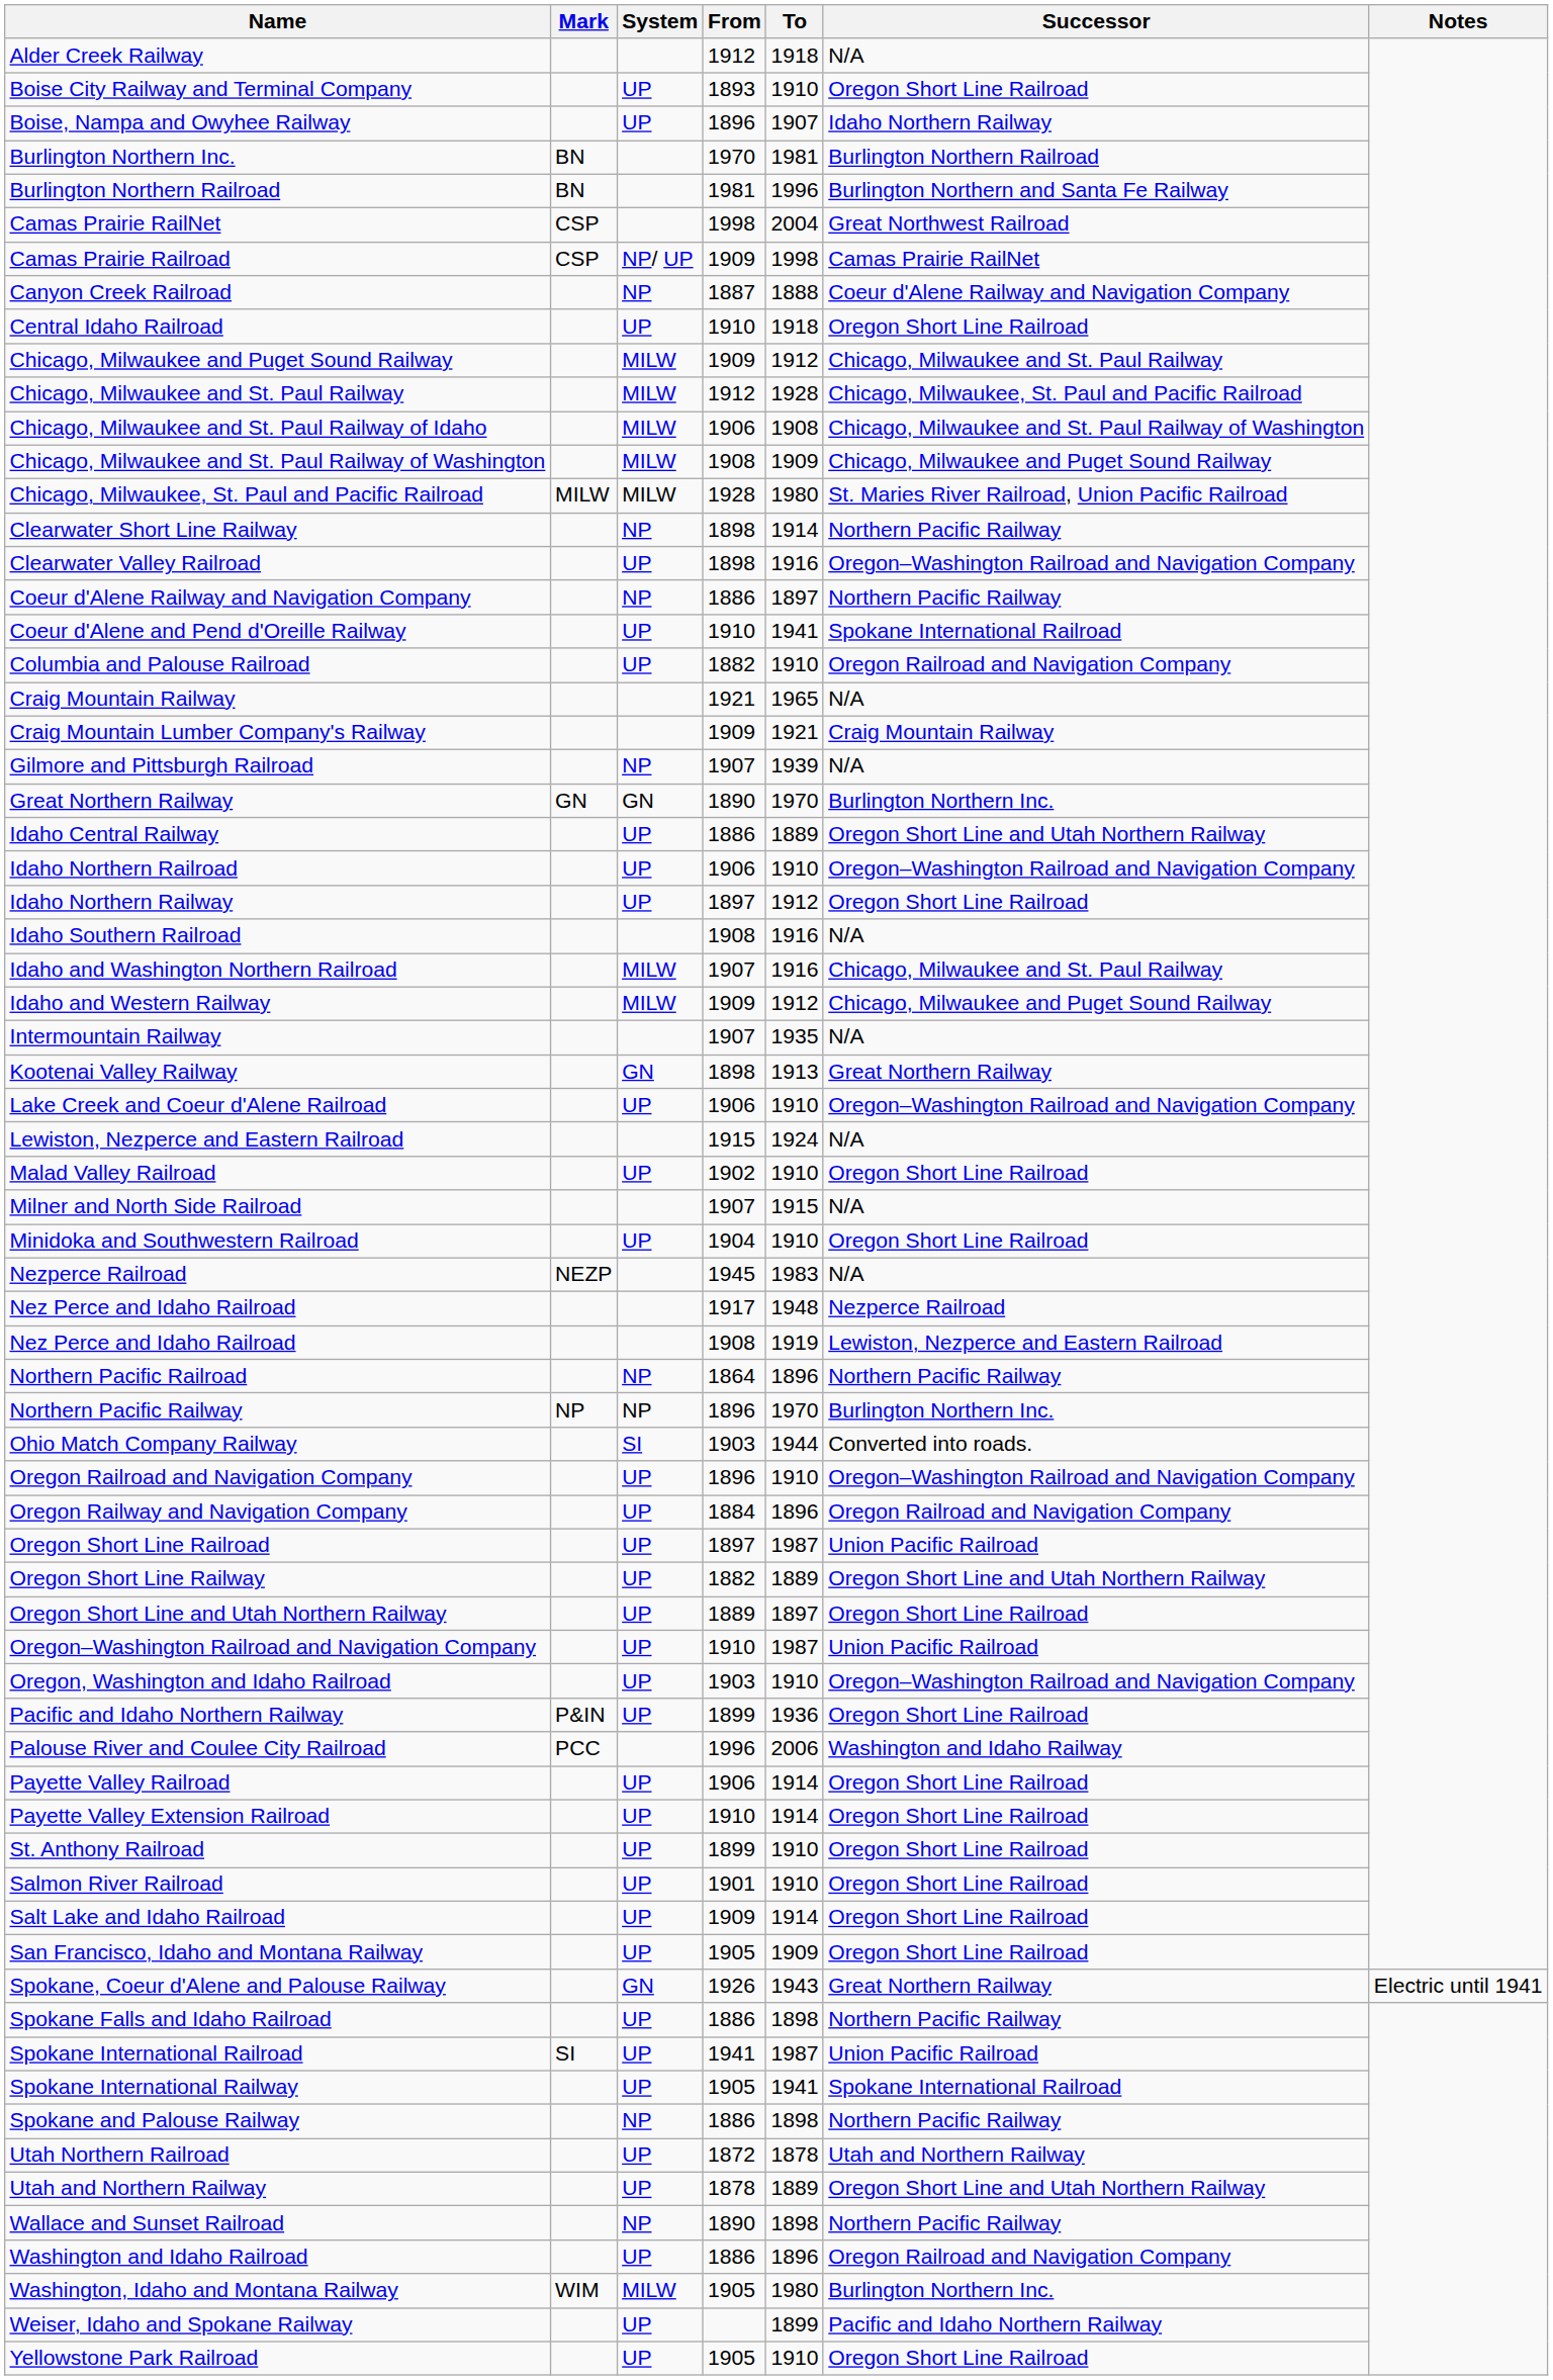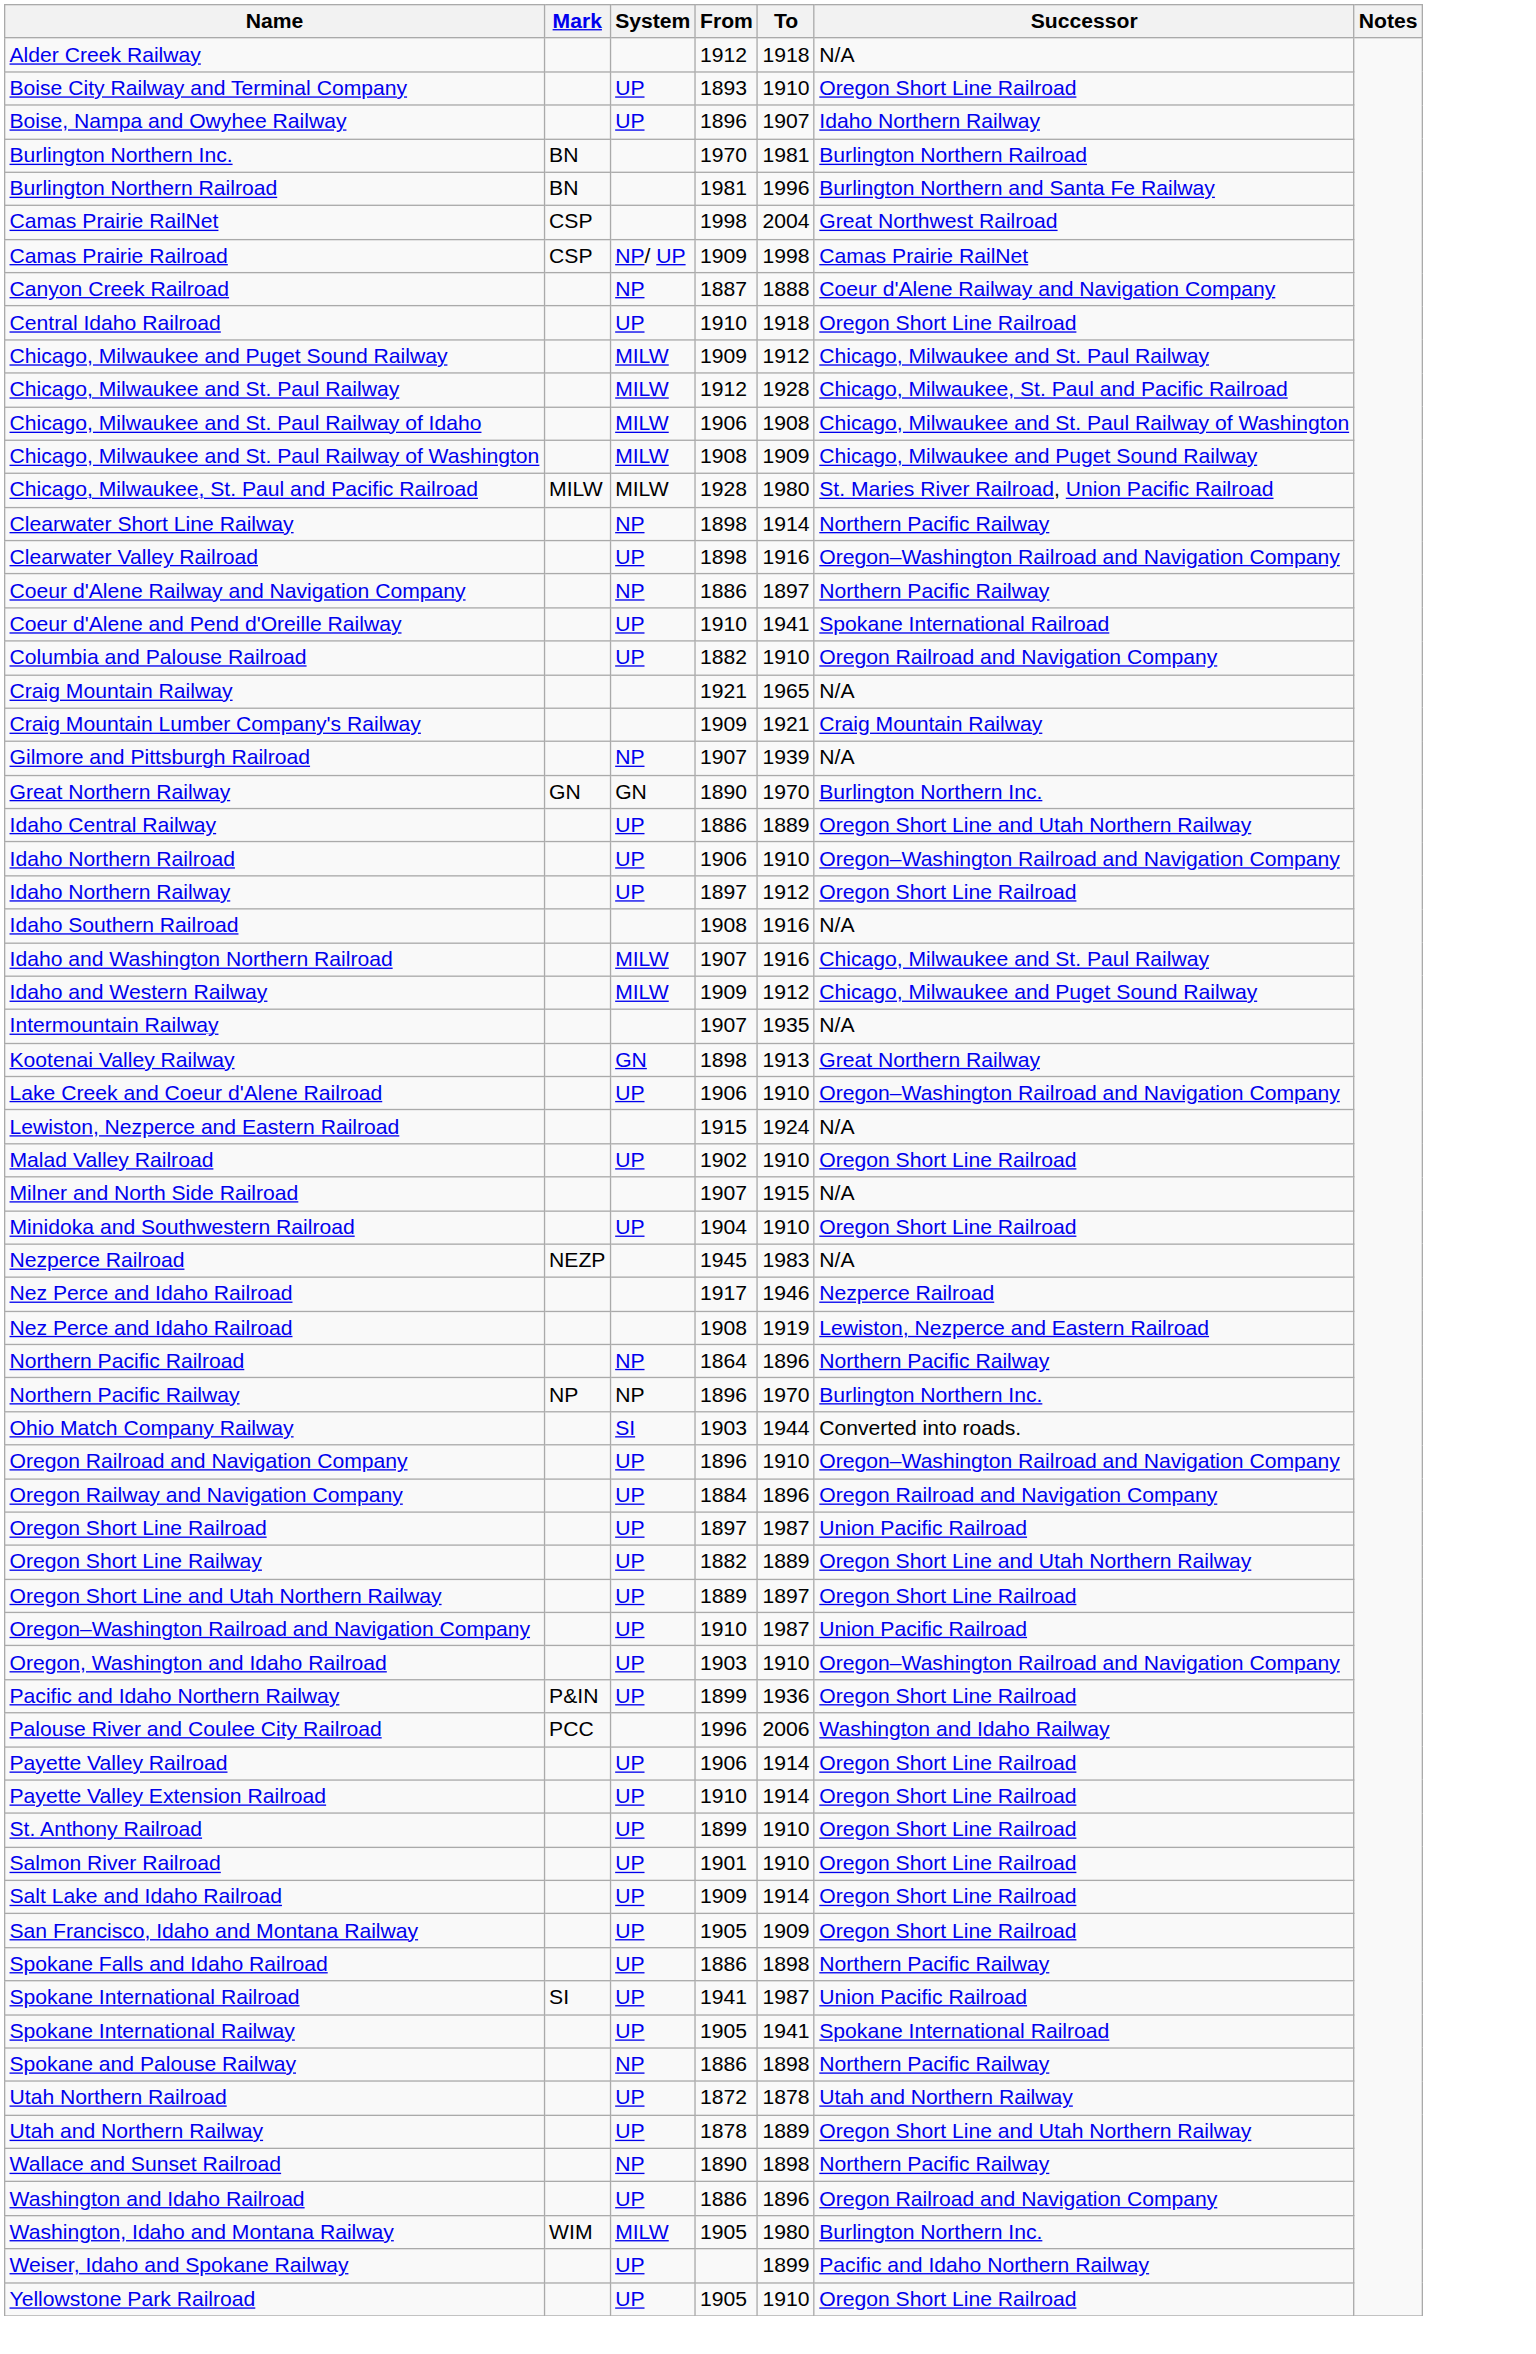Nez Perce and Idaho Railroad / 1917 | To: 1948 -> 1946
- row: Spokane, Coeur d'Alene and Palouse Railway | GN | 1926 | 1943 | Great Northern Railway | Electric until 1941
